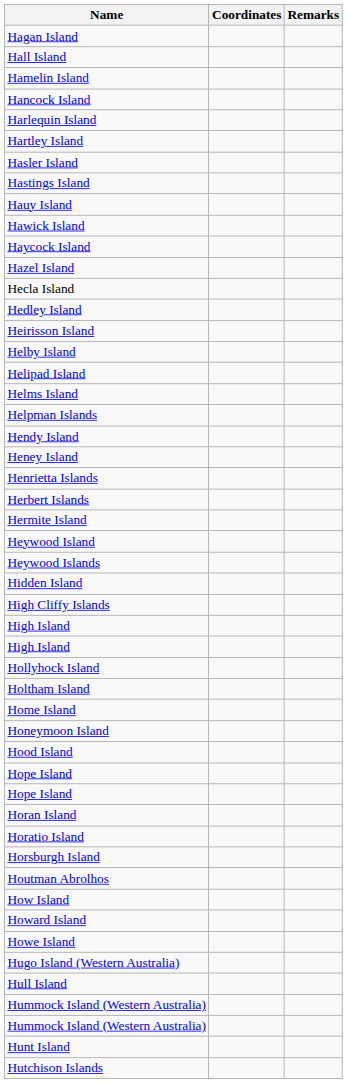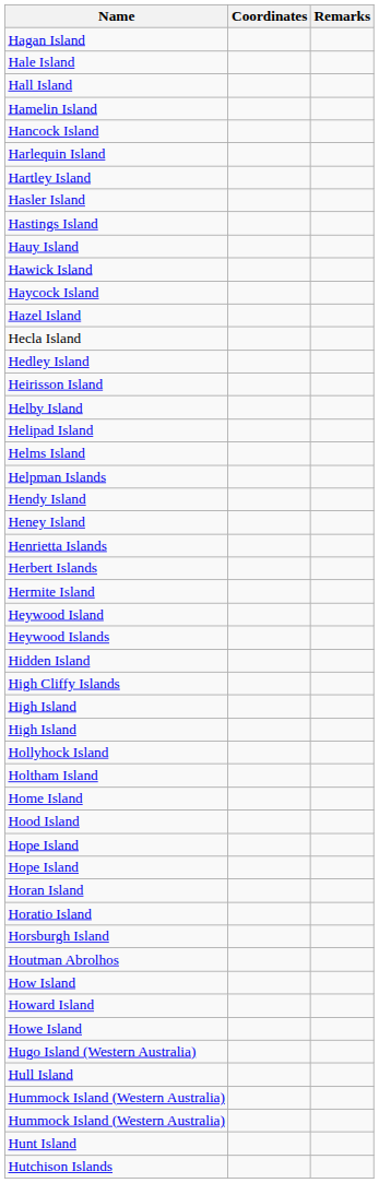+ row: Hale Island
- row: Honeymoon Island
